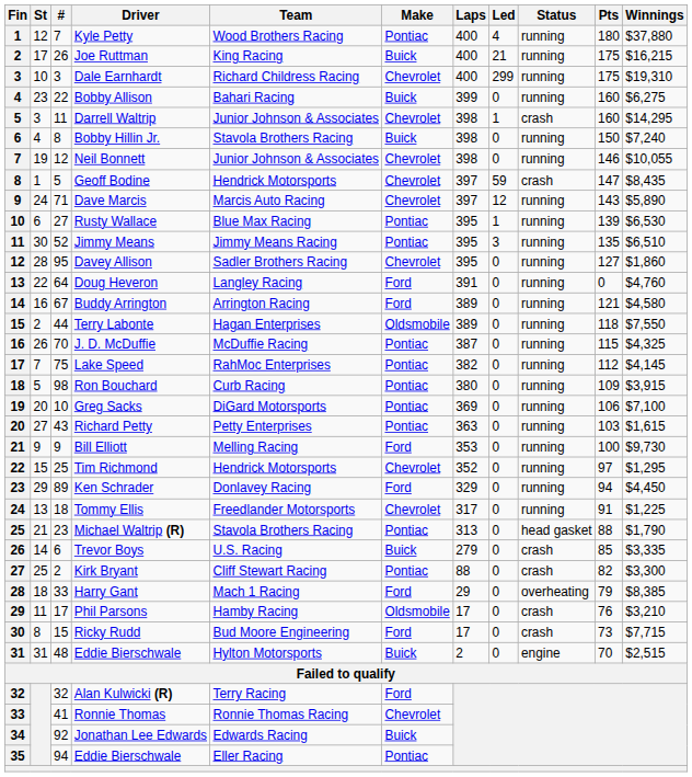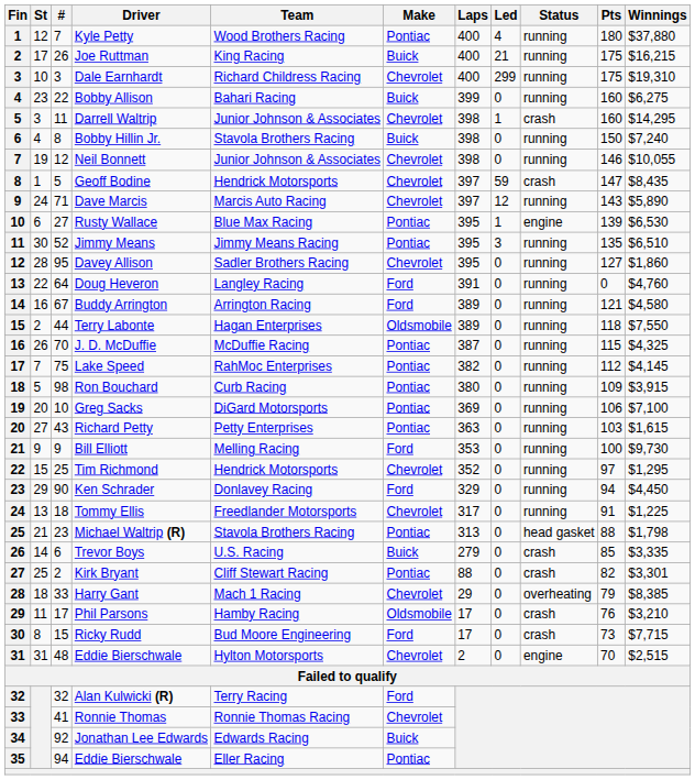Rusty Wallace | Status: running -> engine
Ken Schrader | #: 89 -> 90
Michael Waltrip (R) | Winnings: $1,790 -> $1,798
Kirk Bryant | Winnings: $3,300 -> $3,301
Harry Gant | Make: Ford -> Chevrolet
31 / Eddie Bierschwale | Make: Buick -> Chevrolet
